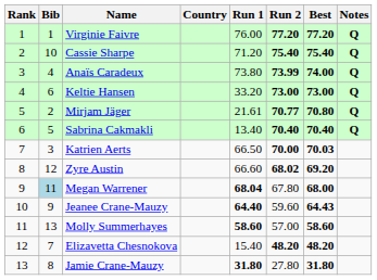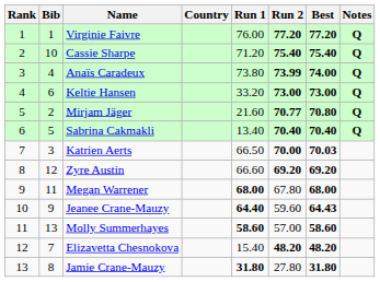Mirjam Jäger | Run 1: 21.61 -> 21.60
Zyre Austin | Run 2: 68.02 -> 69.20
Megan Warrener | Bib: lightblue background -> no background
Megan Warrener | Run 1: 68.04 -> 68.00
